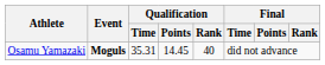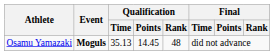Osamu Yamazaki | Qualification / Time: 35.31 -> 35.13
Osamu Yamazaki | Qualification / Rank: 40 -> 48
